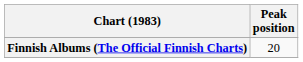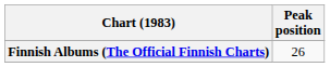Finnish Albums (The Official Finnish Charts) | Peak position: 20 -> 26
